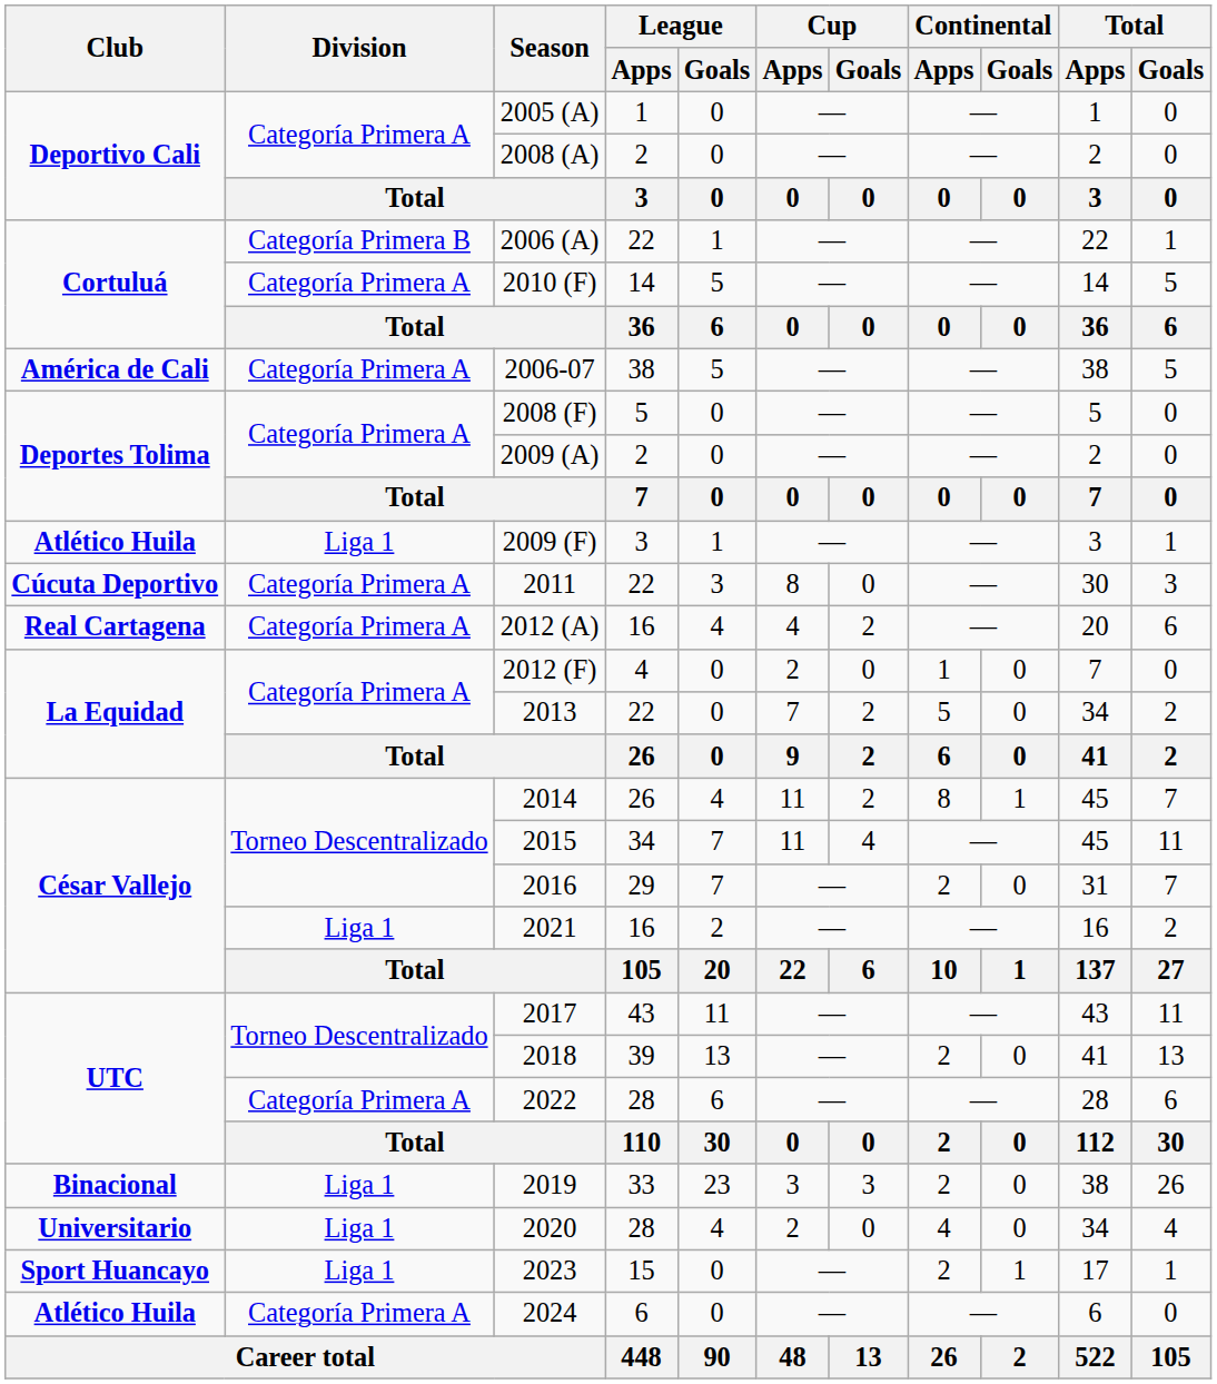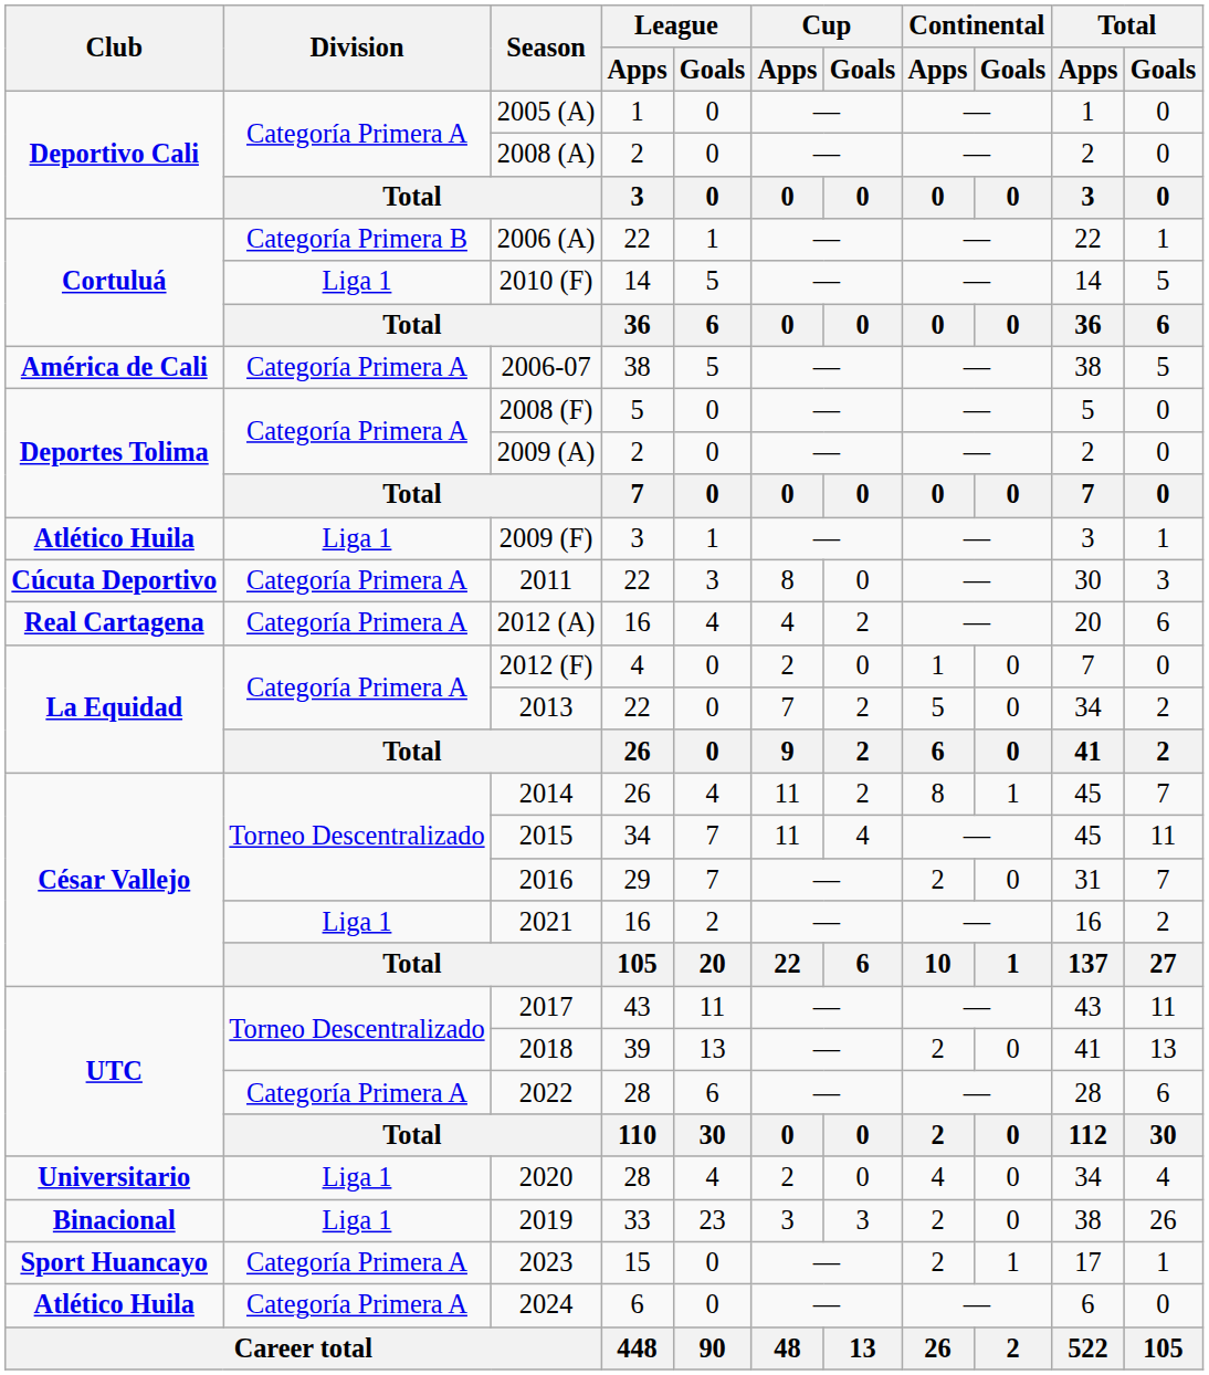2010 (F) | Division: Categoría Primera A -> Liga 1
rows swapped: 2019 <-> 2020
2023 | Division: Liga 1 -> Categoría Primera A
